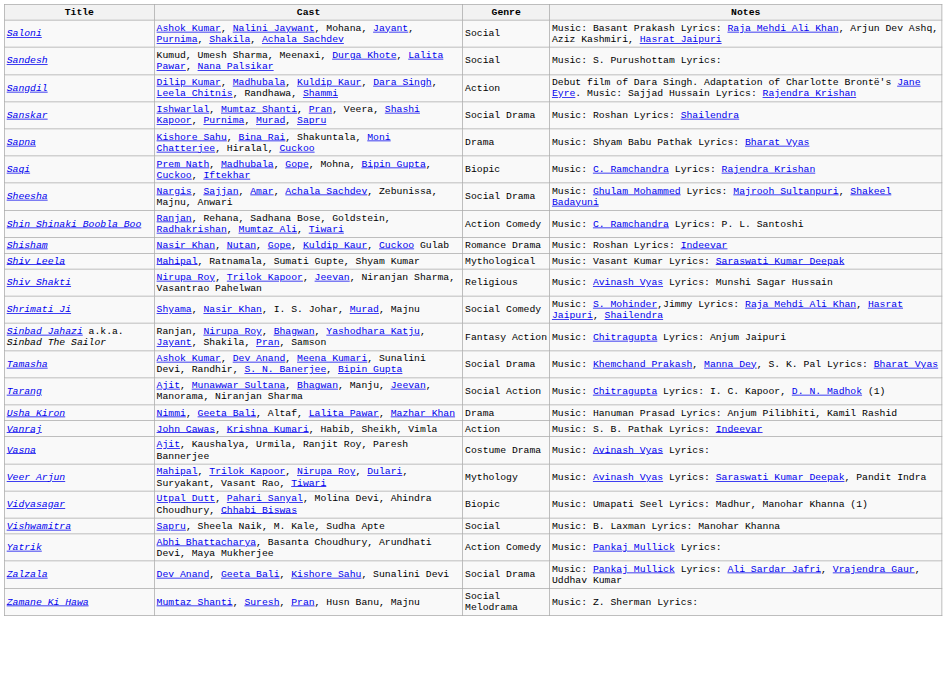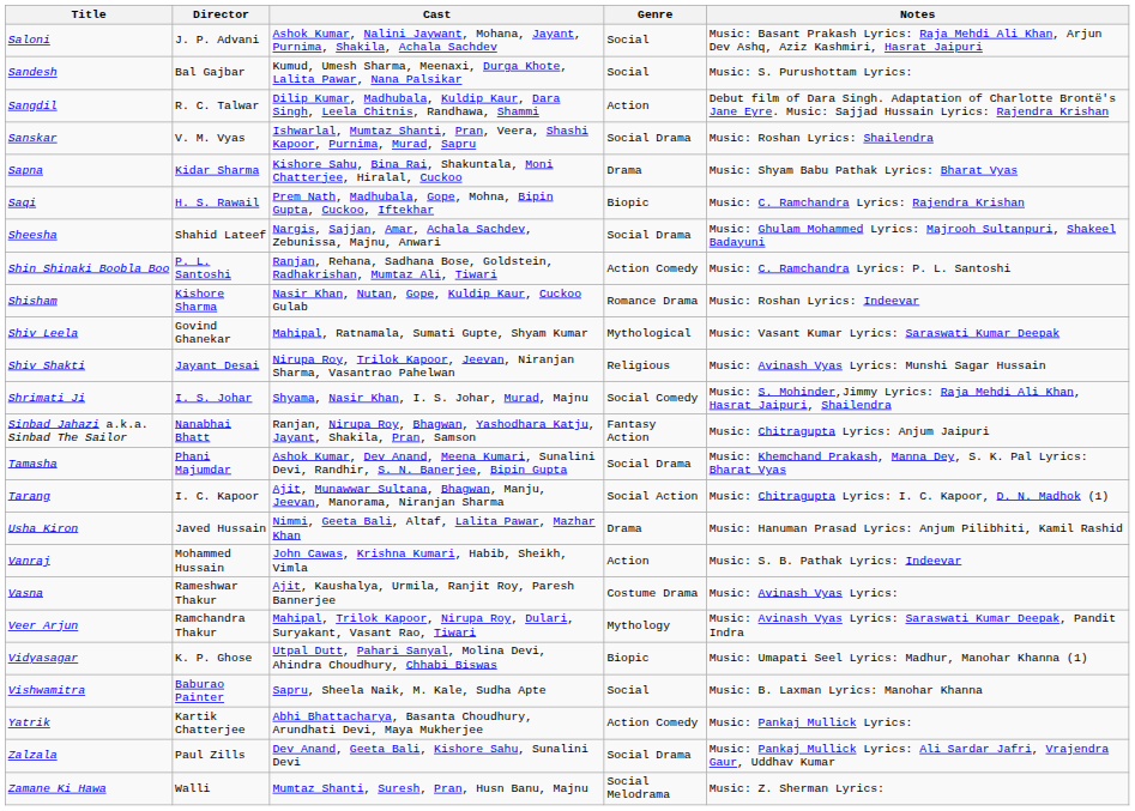+ column: Director | J. P. Advani | Bal Gajbar | R. C. Talwar | V. M. Vyas | Kidar Sharma | H. S. Rawail | Shahid Lateef | P. L. Santoshi | Kishore Sharma | Govind Ghanekar | Jayant Desai | I. S. Johar | Nanabhai Bhatt | Phani Majumdar | I. C. Kapoor | Javed Hussain | Mohammed Hussain | Rameshwar Thakur | Ramchandra Thakur | K. P. Ghose | Baburao Painter | Kartik Chatterjee | Paul Zills | Walli
